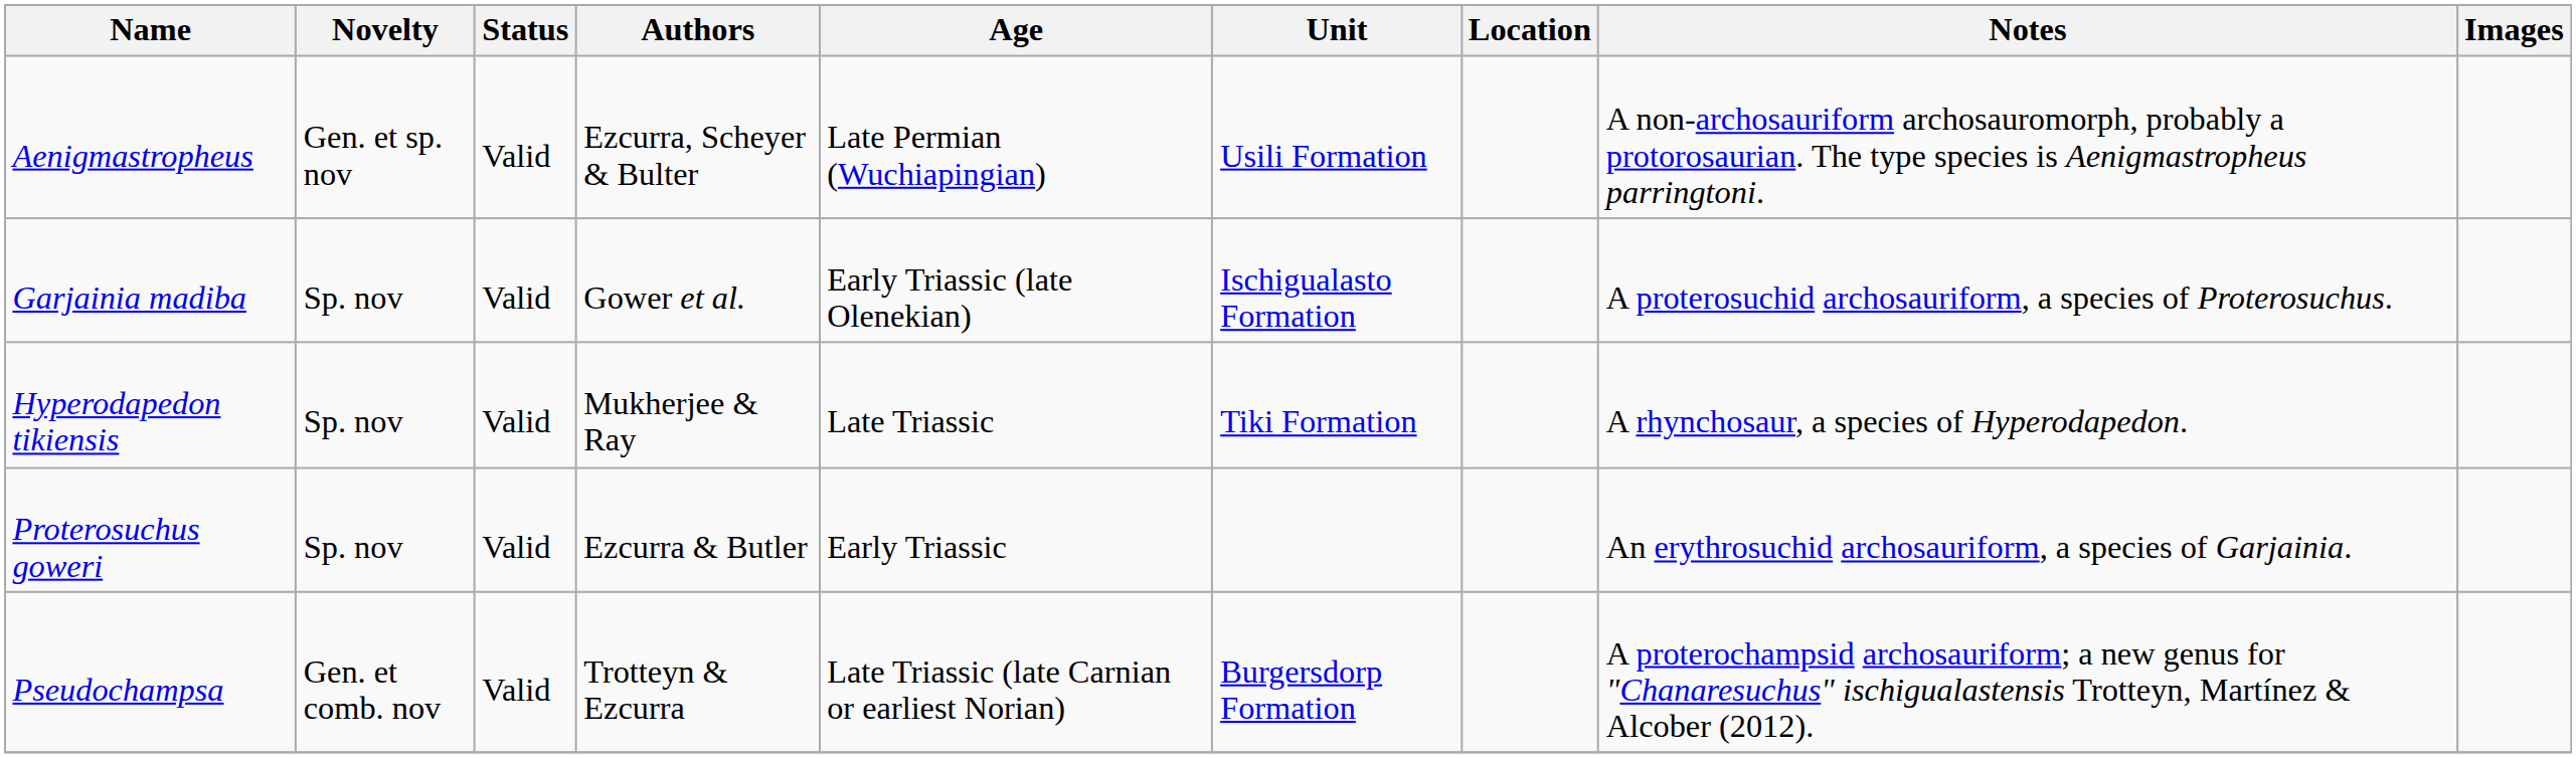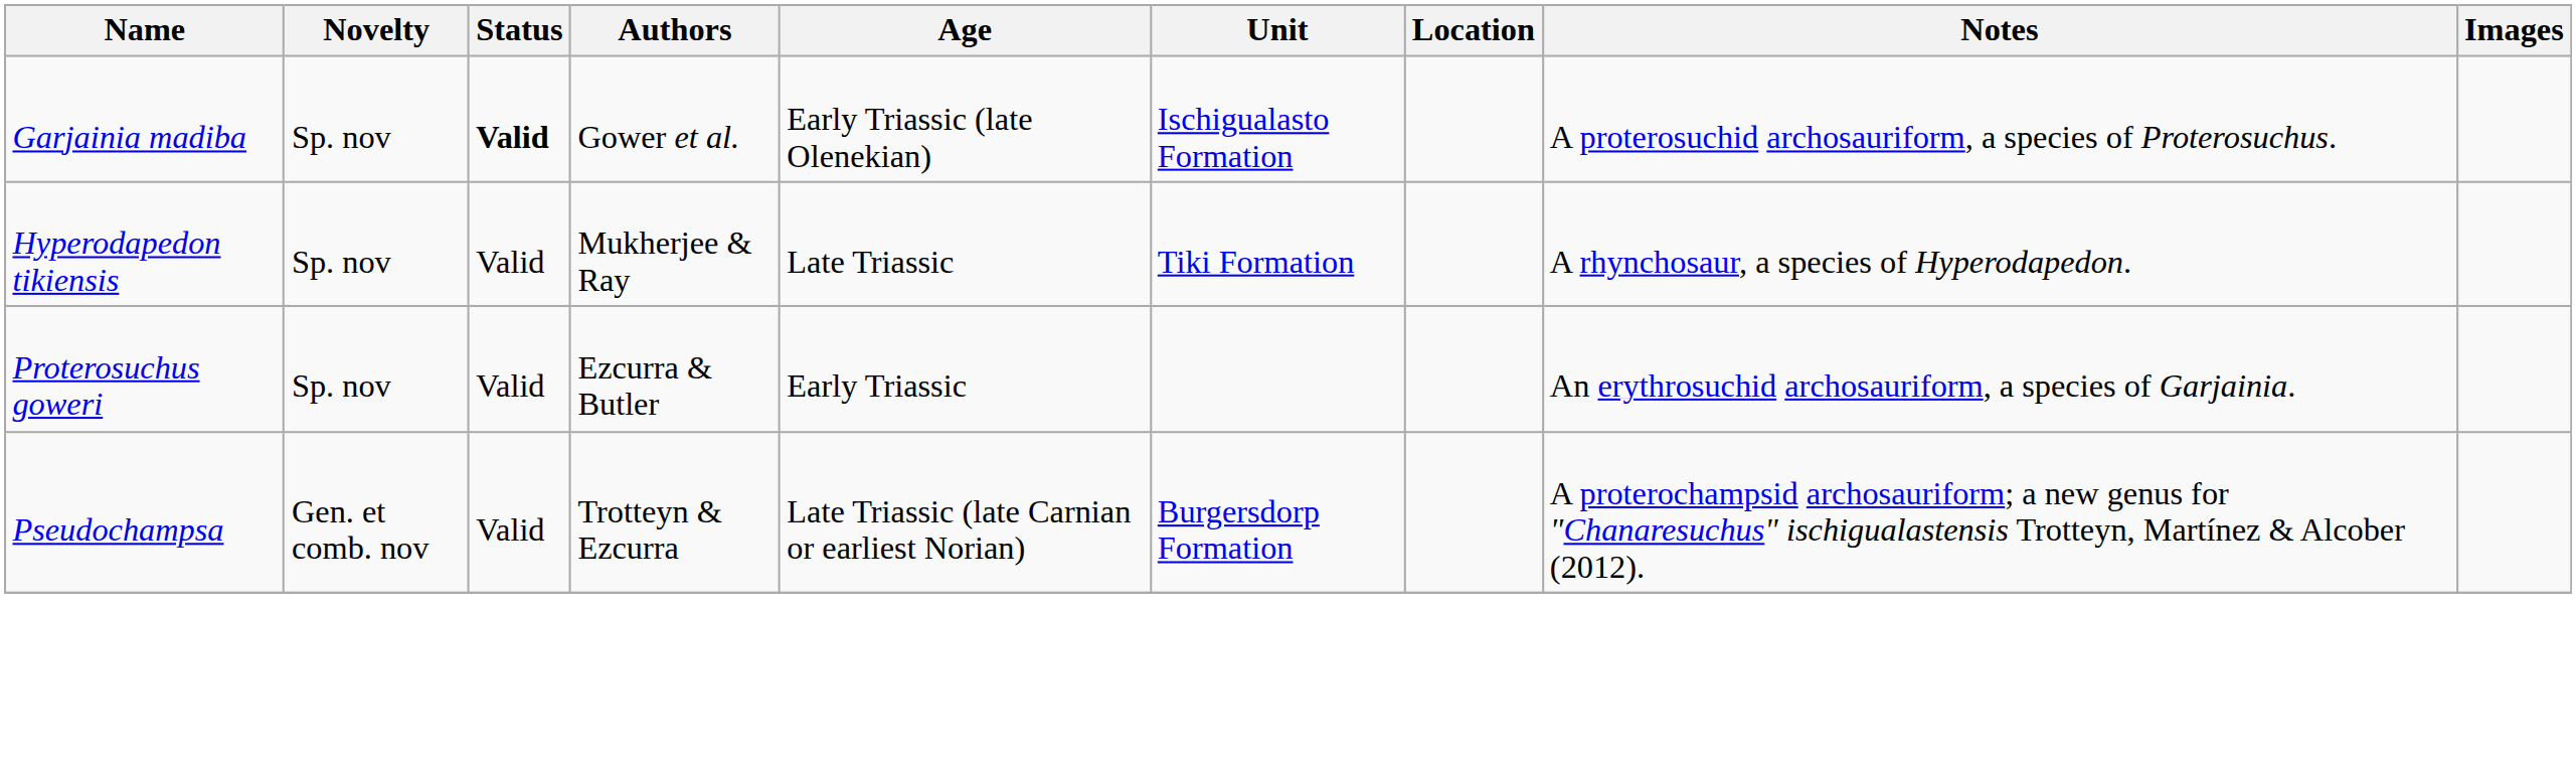- row: Aenigmastropheus | Gen. et sp. nov | Valid | Ezcurra, Scheyer & Bulter | Late Permian (Wuchiapingian) | Usili Formation | A non-archosauriform archosauromorph, probably a protorosaurian. The type species is Aenigmastropheus parringtoni.
Garjainia madiba | Status: normal -> bold
